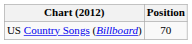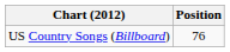US Country Songs (Billboard) | Position: 70 -> 76
